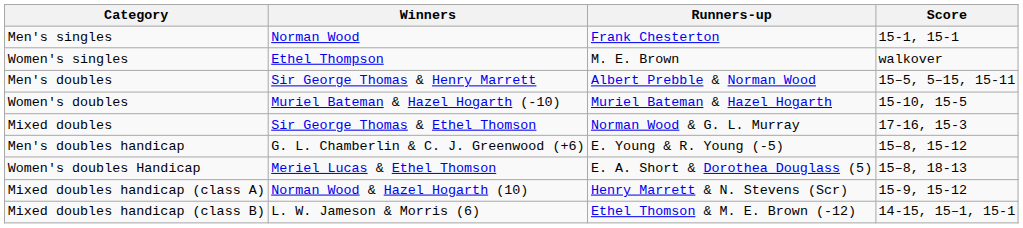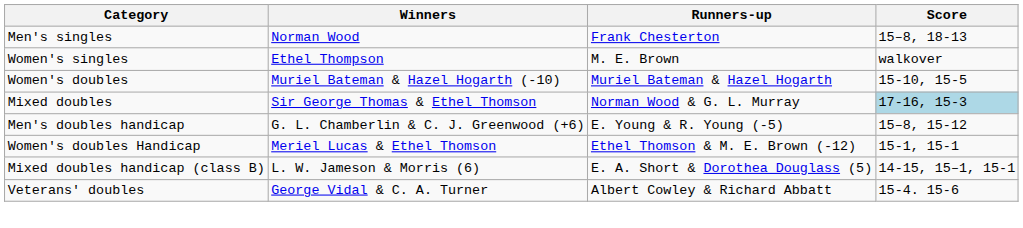Men's singles | Score: 15-1, 15-1 -> 15–8, 18-13
- row: Men's doubles | Sir George Thomas & Henry Marrett | Albert Prebble & Norman Wood | 15–5, 5–15, 15-11
Mixed doubles | Score: no background -> lightblue background
Women's doubles Handicap | Runners-up: E. A. Short & Dorothea Douglass (5) -> Ethel Thomson & M. E. Brown (-12)
Women's doubles Handicap | Score: 15–8, 18-13 -> 15-1, 15-1
- row: Mixed doubles handicap (class A) | Norman Wood & Hazel Hogarth (10) | Henry Marrett & N. Stevens (Scr) | 15-9, 15-12
Mixed doubles handicap (class B) | Runners-up: Ethel Thomson & M. E. Brown (-12) -> E. A. Short & Dorothea Douglass (5)
+ row: Veterans' doubles | George Vidal & C. A. Turner | Albert Cowley & Richard Abbatt | 15-4. 15-6
